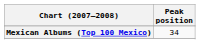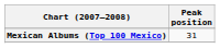Mexican Albums (Top 100 Mexico) | Peak position: 34 -> 31
